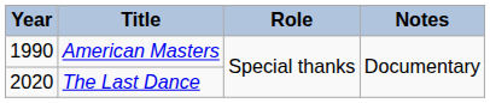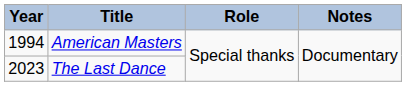American Masters | Year: 1990 -> 1994
The Last Dance | Year: 2020 -> 2023
